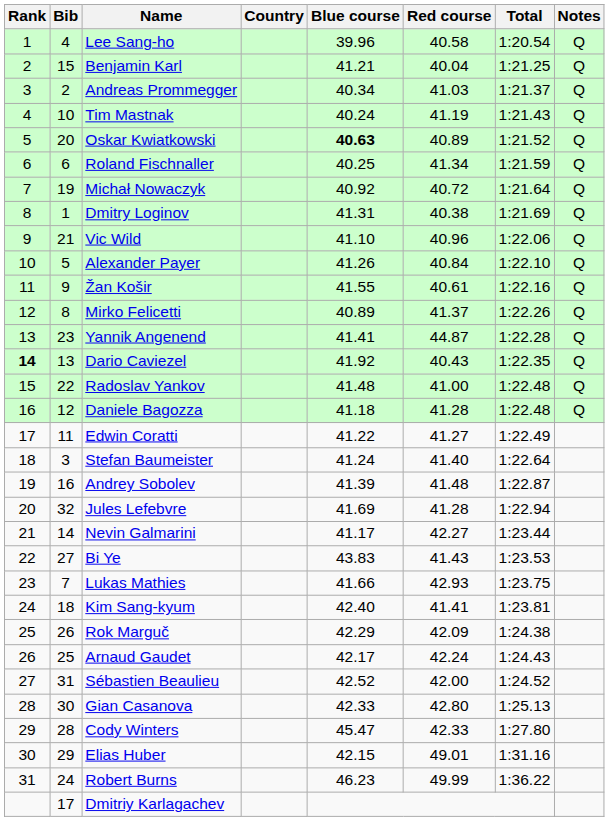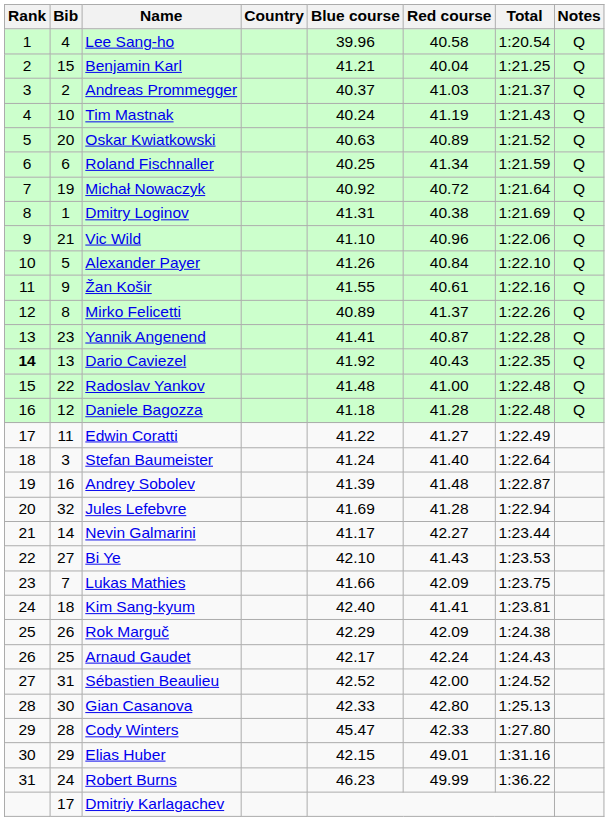Andreas Prommegger | Blue course: 40.34 -> 40.37
Oskar Kwiatkowski | Blue course: bold -> normal
Yannik Angenend | Red course: 44.87 -> 40.87
Bi Ye | Blue course: 43.83 -> 42.10
Lukas Mathies | Red course: 42.93 -> 42.09
